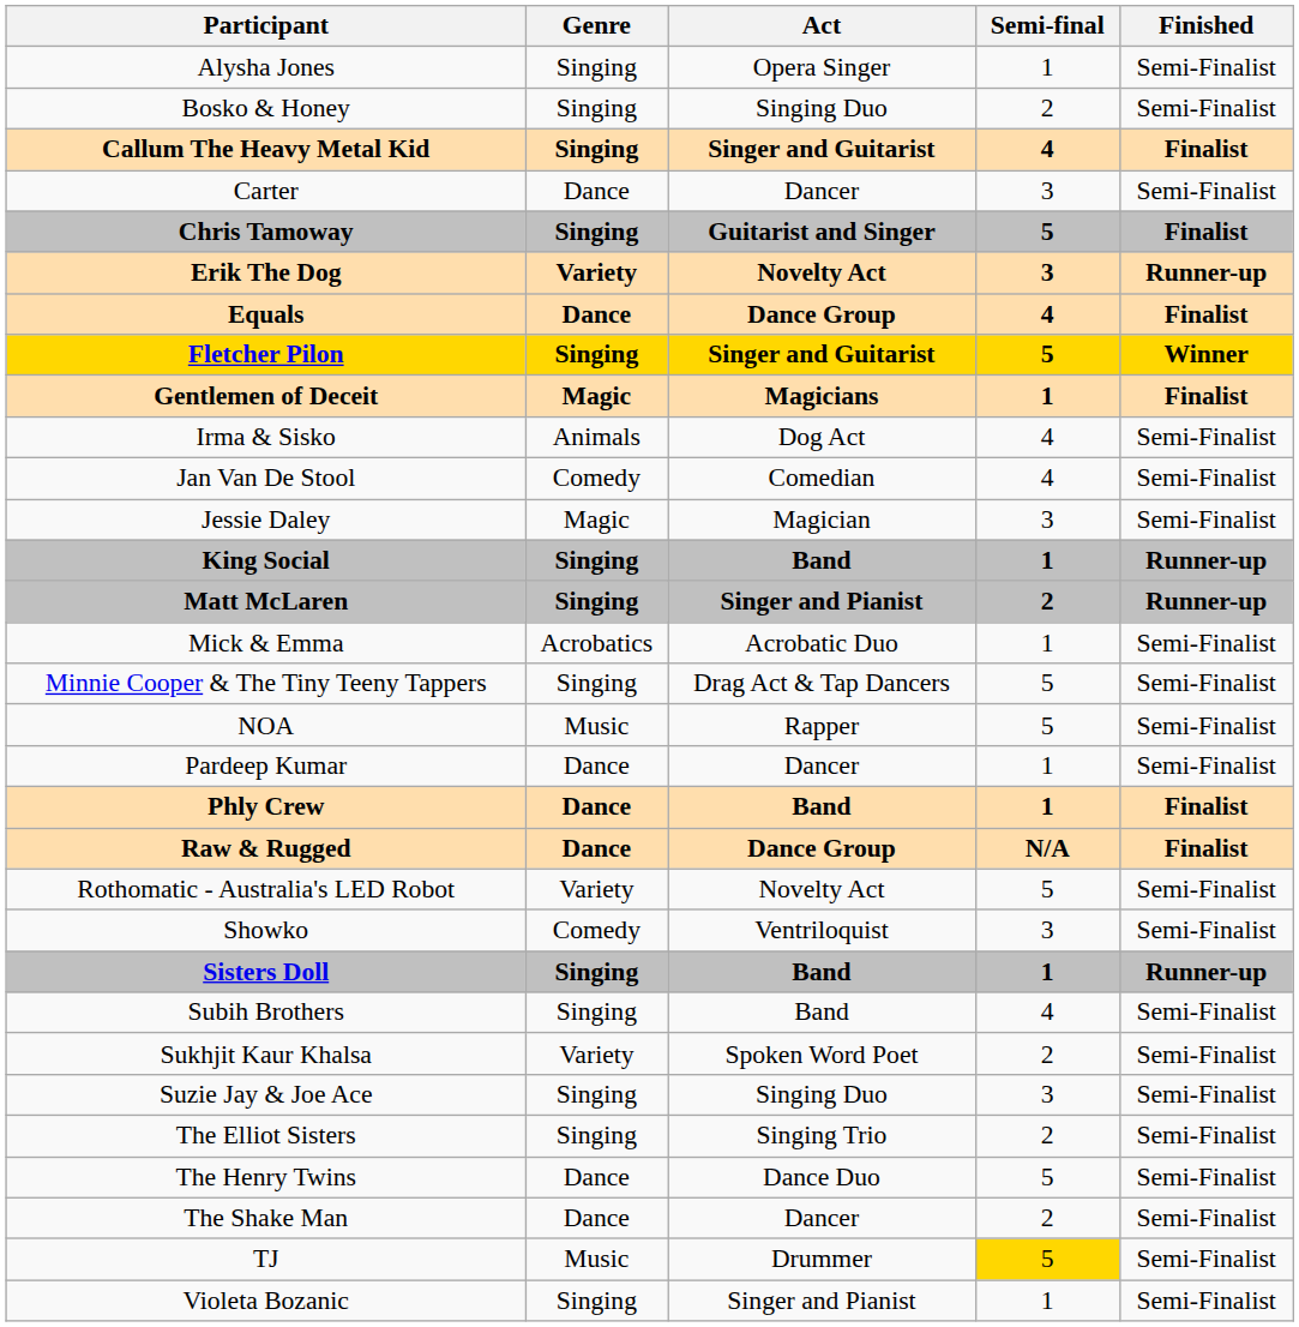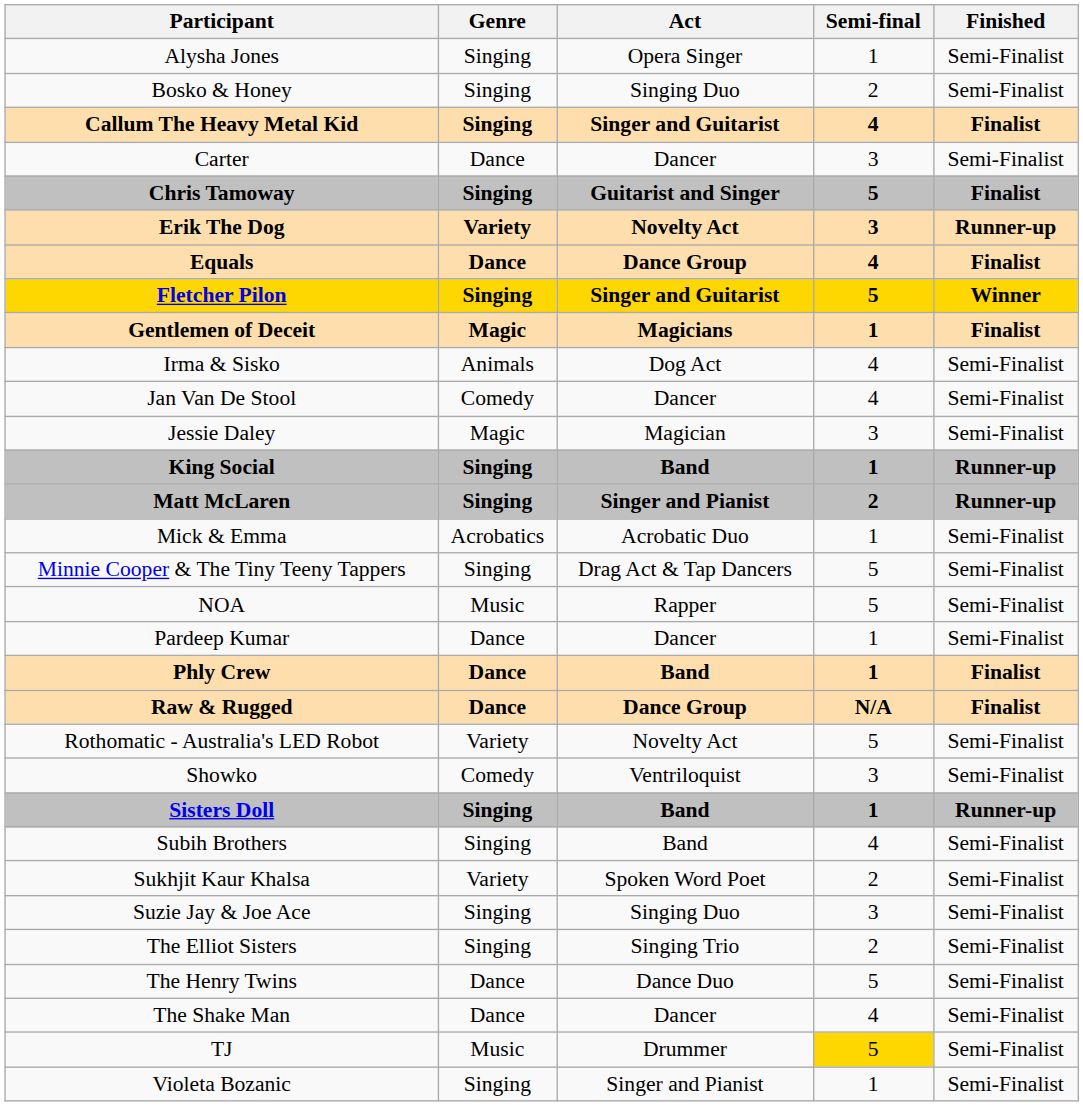Jan Van De Stool | Act: Comedian -> Dancer
The Shake Man | Semi-final: 2 -> 4
